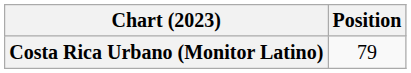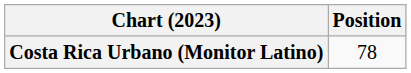Costa Rica Urbano (Monitor Latino) | Position: 79 -> 78
